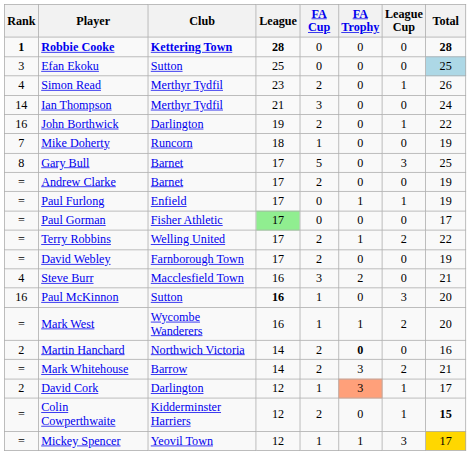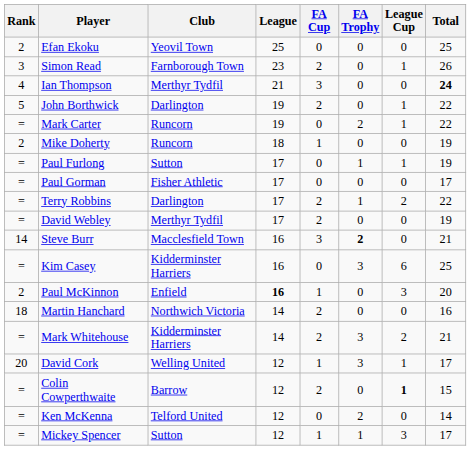- row: 1 | Robbie Cooke | Kettering Town | 28 | 0 | 0 | 0 | 28
Efan Ekoku | Rank: 3 -> 2
Efan Ekoku | Club: Sutton -> Yeovil Town
Efan Ekoku | Total: lightblue background -> no background
Simon Read | Rank: 4 -> 3
Simon Read | Club: Merthyr Tydfil -> Farnborough Town
Ian Thompson | Rank: 14 -> 4
Ian Thompson | Total: normal -> bold
John Borthwick | Rank: 16 -> 5
+ row: = | Mark Carter | Runcorn | 19 | 0 | 2 | 1 | 22
Mike Doherty | Rank: 7 -> 2
- row: 8 | Gary Bull | Barnet | 17 | 5 | 0 | 3 | 25
- row: = | Andrew Clarke | Barnet | 17 | 2 | 0 | 0 | 19
Paul Furlong | Club: Enfield -> Sutton
Paul Gorman | League: lightgreen background -> no background
Terry Robbins | Club: Welling United -> Darlington
David Webley | Club: Farnborough Town -> Merthyr Tydfil
Steve Burr | Rank: 4 -> 14
Steve Burr | FA Trophy: normal -> bold
+ row: = | Kim Casey | Kidderminster Harriers | 16 | 0 | 3 | 6 | 25
Paul McKinnon | Rank: 16 -> 2
Paul McKinnon | Club: Sutton -> Enfield
- row: = | Mark West | Wycombe Wanderers | 16 | 1 | 1 | 2 | 20
Martin Hanchard | Rank: 2 -> 18
Martin Hanchard | FA Trophy: bold -> normal
Mark Whitehouse | Club: Barrow -> Kidderminster Harriers
David Cork | Rank: 2 -> 20
David Cork | Club: Darlington -> Welling United
David Cork | FA Trophy: lightsalmon background -> no background
Colin Cowperthwaite | Club: Kidderminster Harriers -> Barrow
Colin Cowperthwaite | League Cup: normal -> bold
Colin Cowperthwaite | Total: bold -> normal
+ row: = | Ken McKenna | Telford United | 12 | 0 | 2 | 0 | 14
Mickey Spencer | Club: Yeovil Town -> Sutton
Mickey Spencer | Total: gold background -> no background
